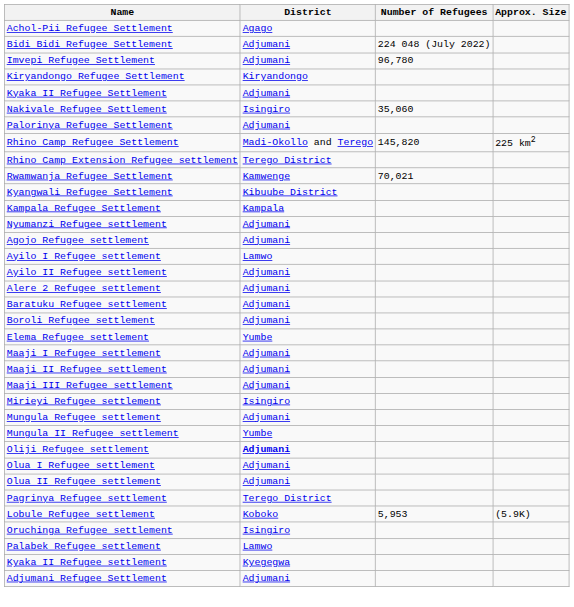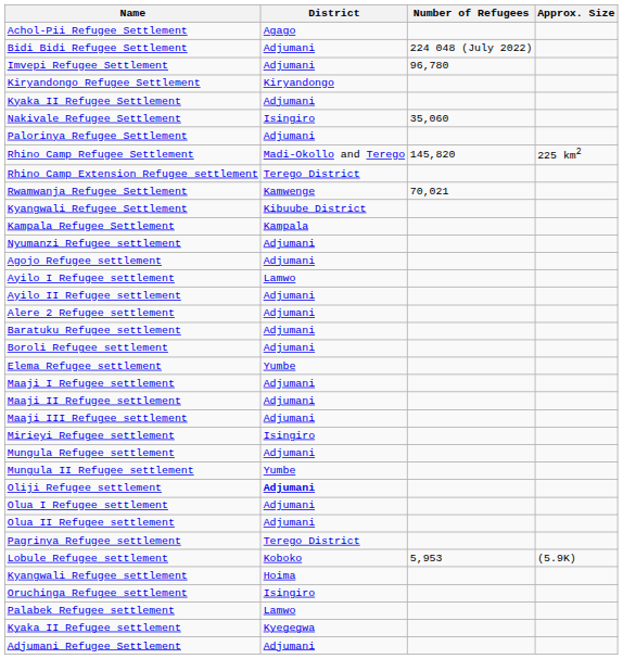+ row: Kyangwali Refugee settlement | Hoima
